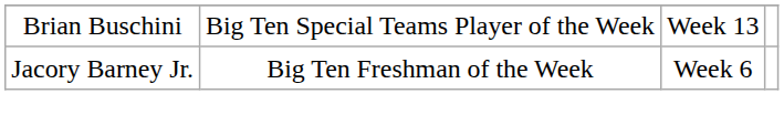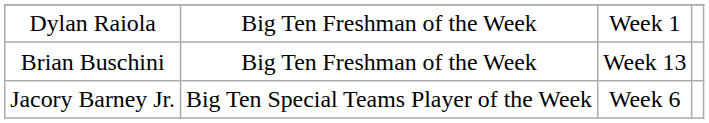+ row: Dylan Raiola | Big Ten Freshman of the Week | Week 1
Brian Buschini | column 2: Big Ten Special Teams Player of the Week -> Big Ten Freshman of the Week
Jacory Barney Jr. | column 2: Big Ten Freshman of the Week -> Big Ten Special Teams Player of the Week
